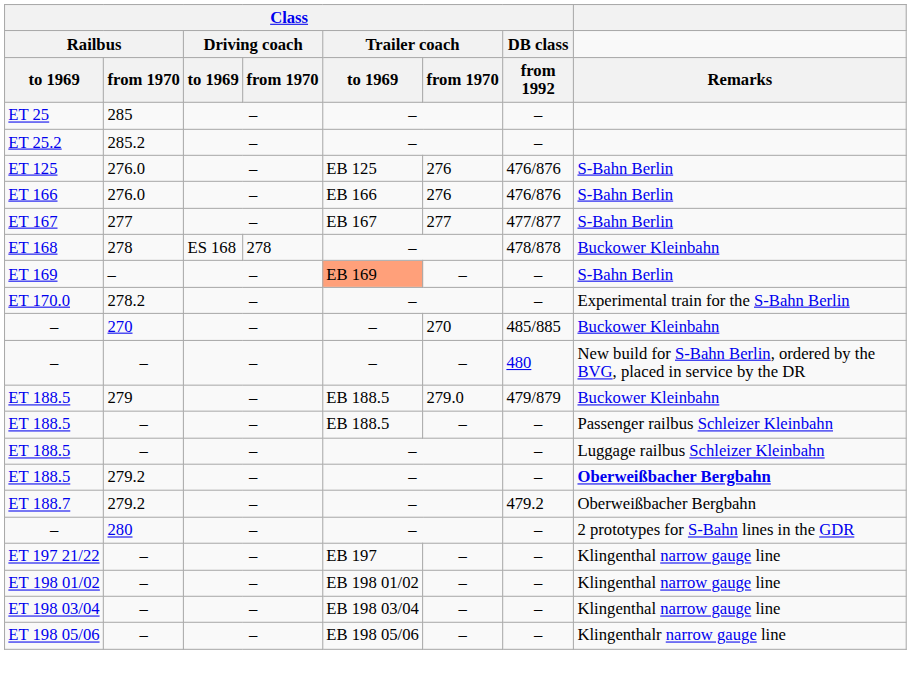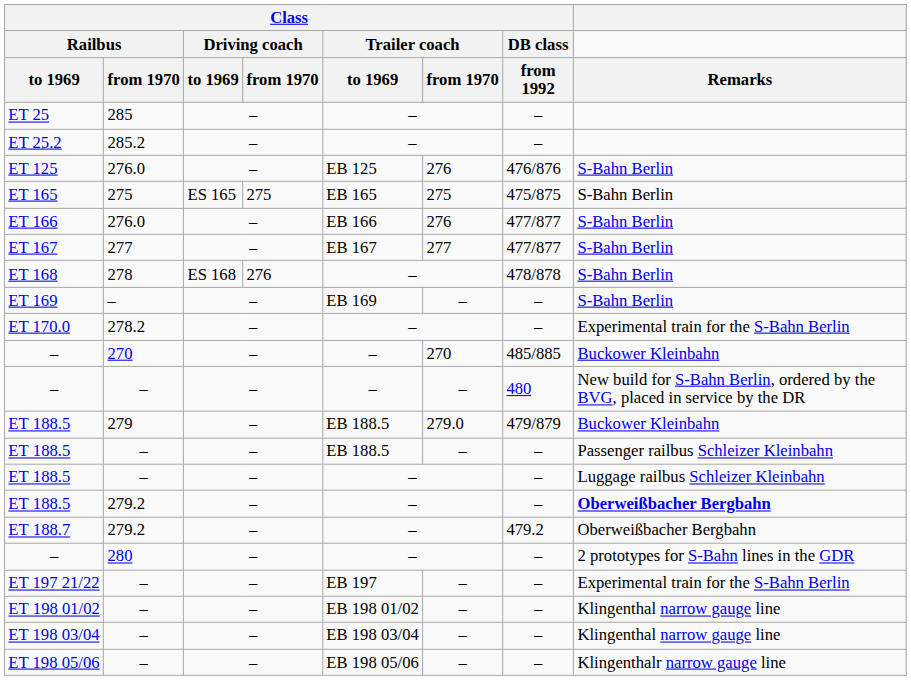+ row: ET 165 | 275 | ES 165 | 275 | EB 165 | 275 | 475/875 | S-Bahn Berlin
ET 166 | Class / DB class / from 1992: 476/876 -> 477/877
ET 168 | Class / Driving coach / from 1970: 278 -> 276
ET 168 | Remarks: Buckower Kleinbahn -> S-Bahn Berlin
ET 169 | Class / Trailer coach / to 1969: lightsalmon background -> no background
ET 197 21/22 | Remarks: Klingenthal narrow gauge line -> Experimental train for the S-Bahn Berlin
